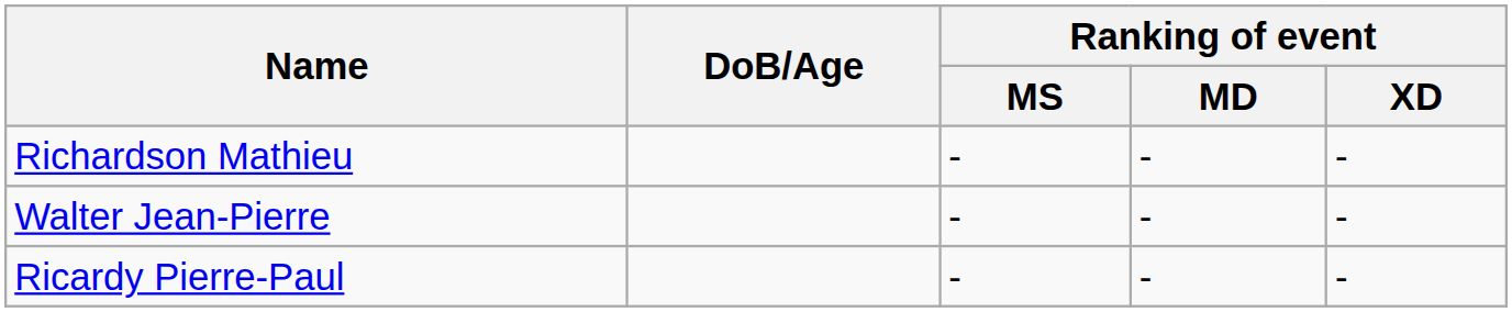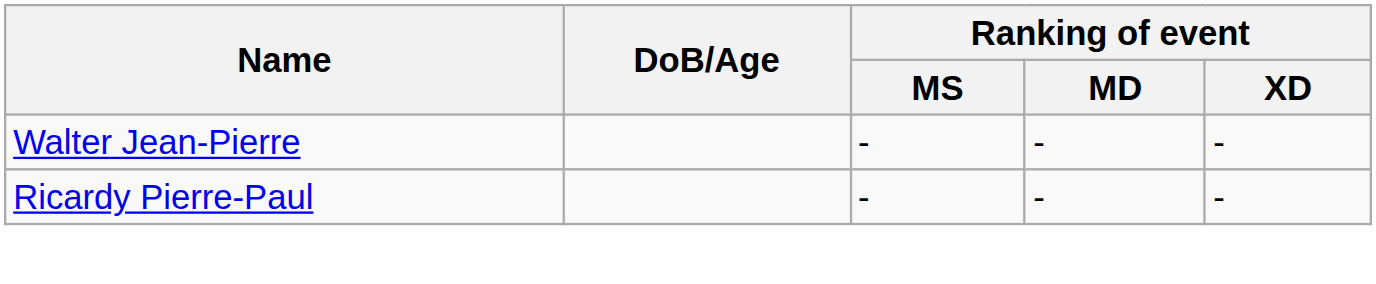- row: Richardson Mathieu | - | - | -
